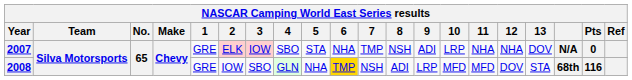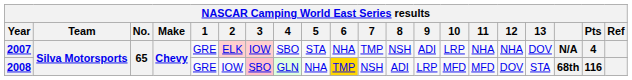2007 | Pts: 0 -> 4
2008 | 3: no background -> pink background
